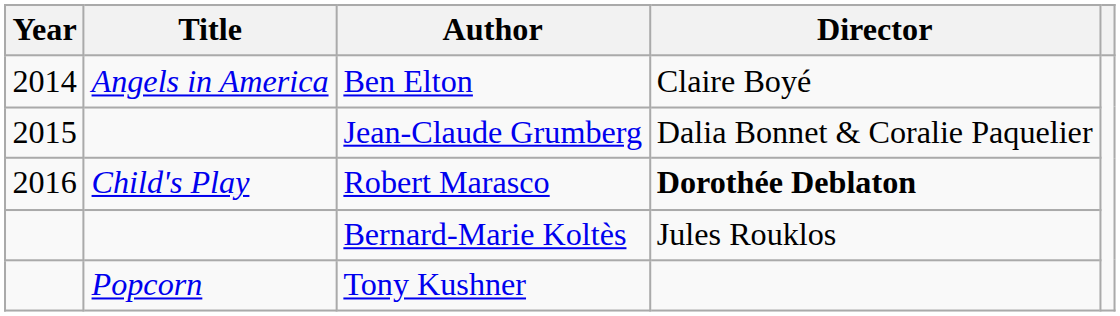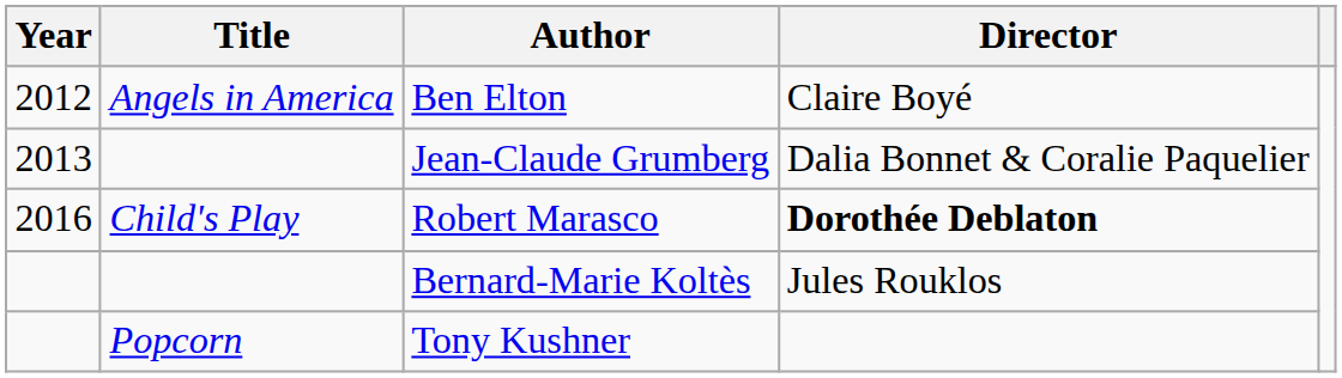Ben Elton | Year: 2014 -> 2012
Jean-Claude Grumberg | Year: 2015 -> 2013
